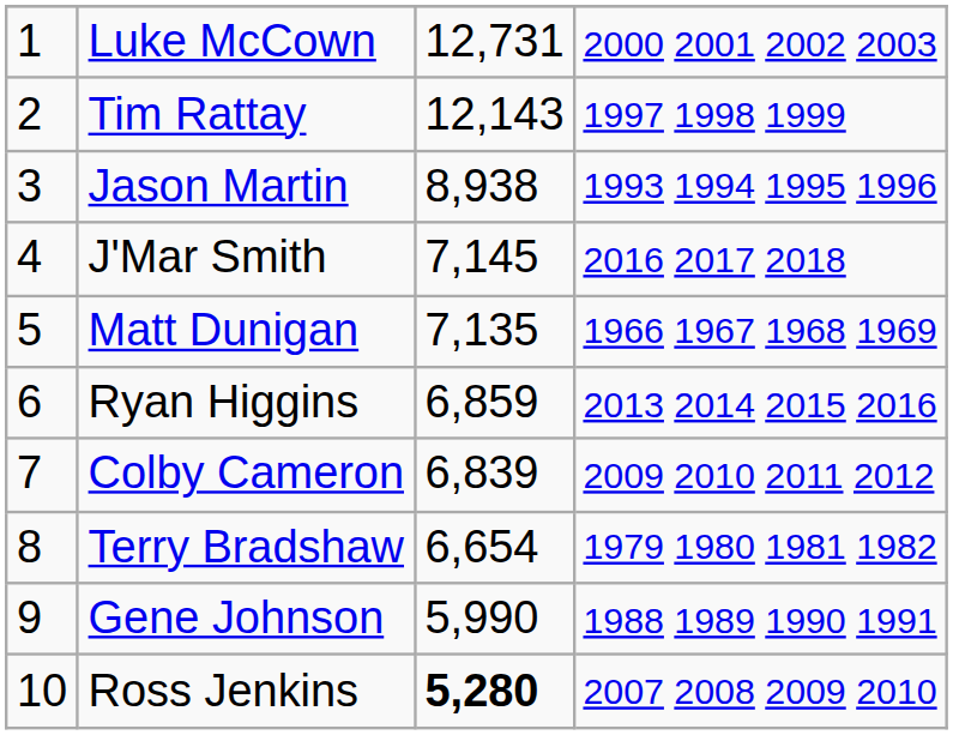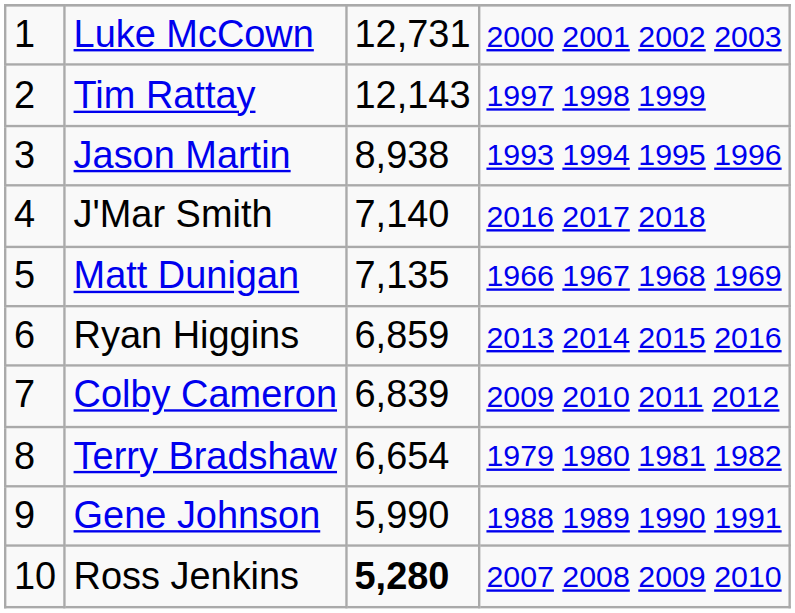J'Mar Smith | column 3: 7,145 -> 7,140
